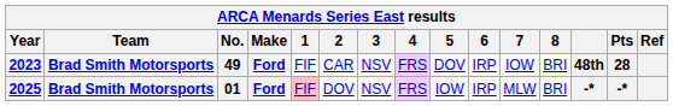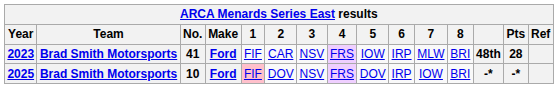2023 | No.: 49 -> 41
2023 | 5: DOV -> IOW
2023 | 7: IOW -> MLW
2023 | 8: lightyellow background -> no background
2025 | No.: 01 -> 10
2025 | 5: IOW -> DOV
2025 | 7: MLW -> IOW
